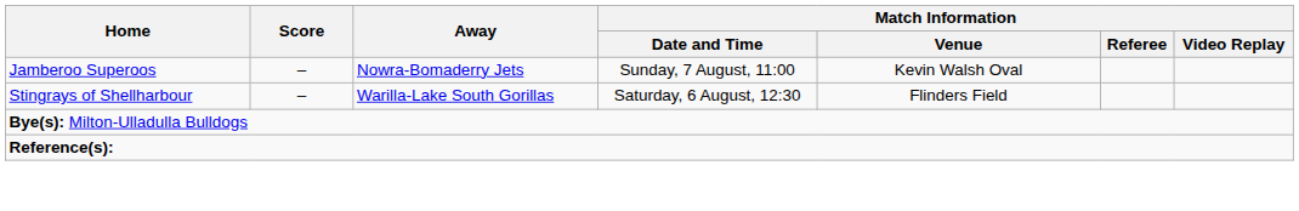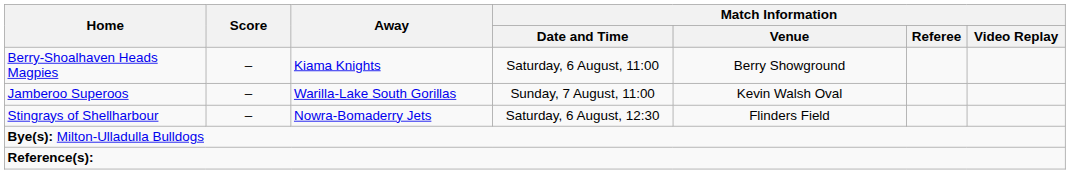+ row: Berry-Shoalhaven Heads Magpies | – | Kiama Knights | Saturday, 6 August, 11:00 | Berry Showground
Jamberoo Superoos | Away: Nowra-Bomaderry Jets -> Warilla-Lake South Gorillas
Stingrays of Shellharbour | Away: Warilla-Lake South Gorillas -> Nowra-Bomaderry Jets
